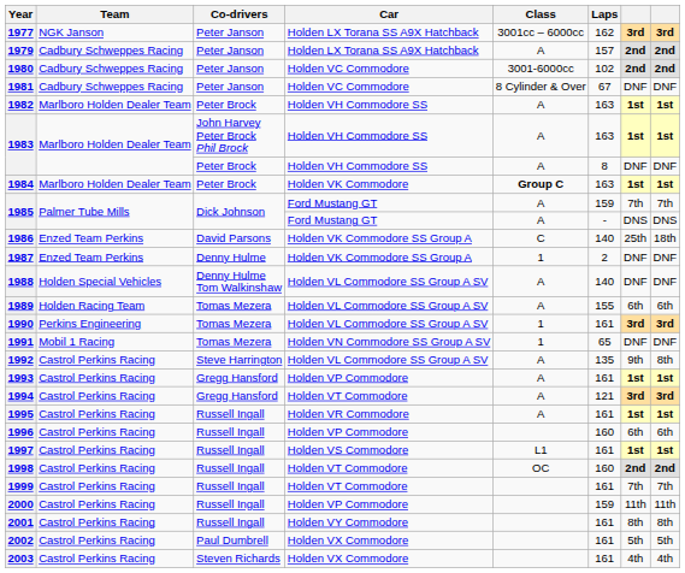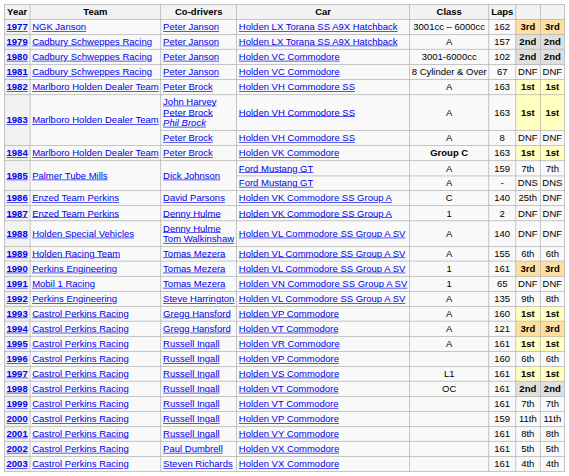1986 | column 8: 18th -> DNF
1992 | Team: Castrol Perkins Racing -> Perkins Engineering
1993 | Laps: 161 -> 160
1998 | Laps: 160 -> 161
